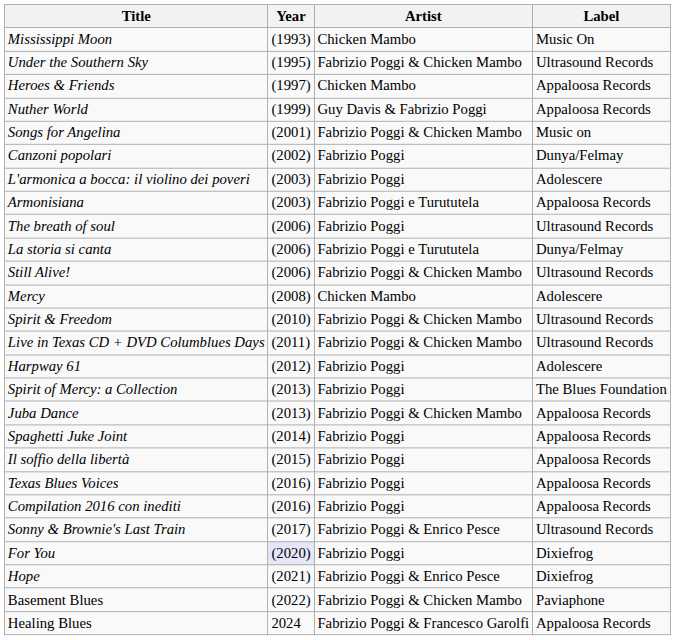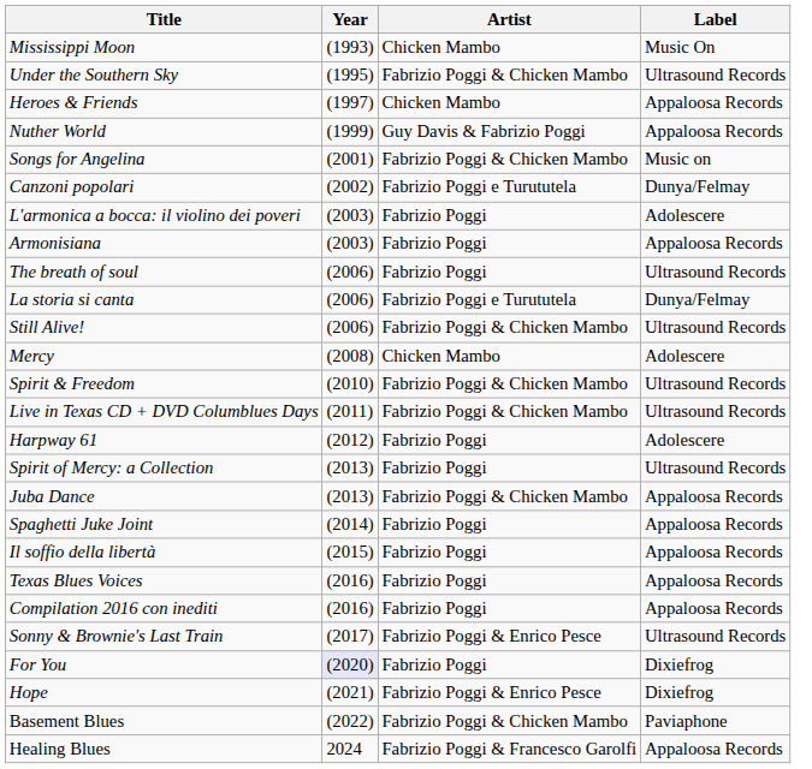Canzoni popolari | Artist: Fabrizio Poggi -> Fabrizio Poggi e Turututela
Armonisiana | Artist: Fabrizio Poggi e Turututela -> Fabrizio Poggi
Spirit of Mercy: a Collection | Label: The Blues Foundation -> Ultrasound Records
